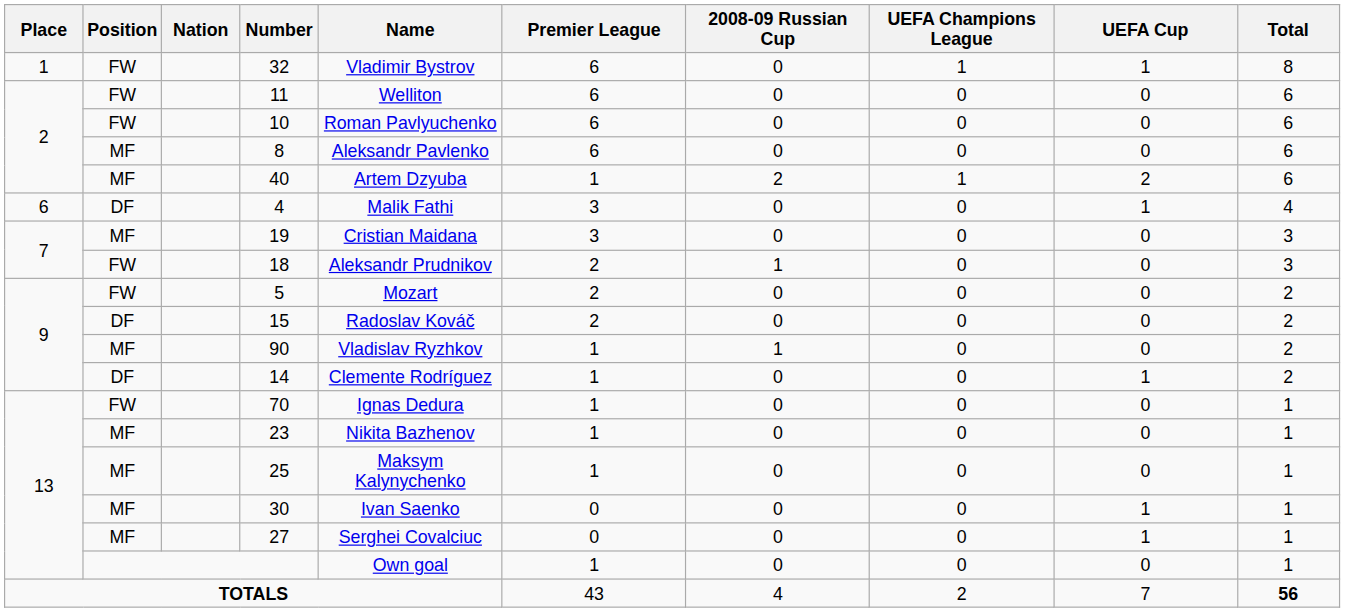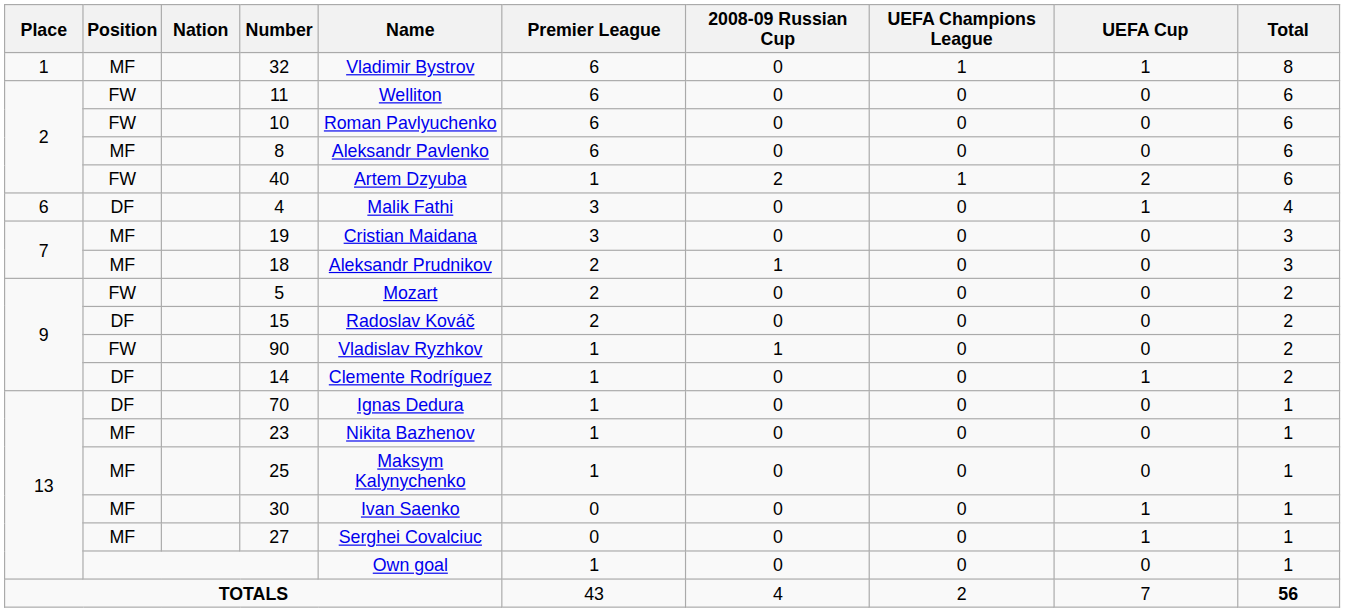32 | Position: FW -> MF
40 | Position: MF -> FW
18 | Position: FW -> MF
90 | Position: MF -> FW
70 | Position: FW -> DF
